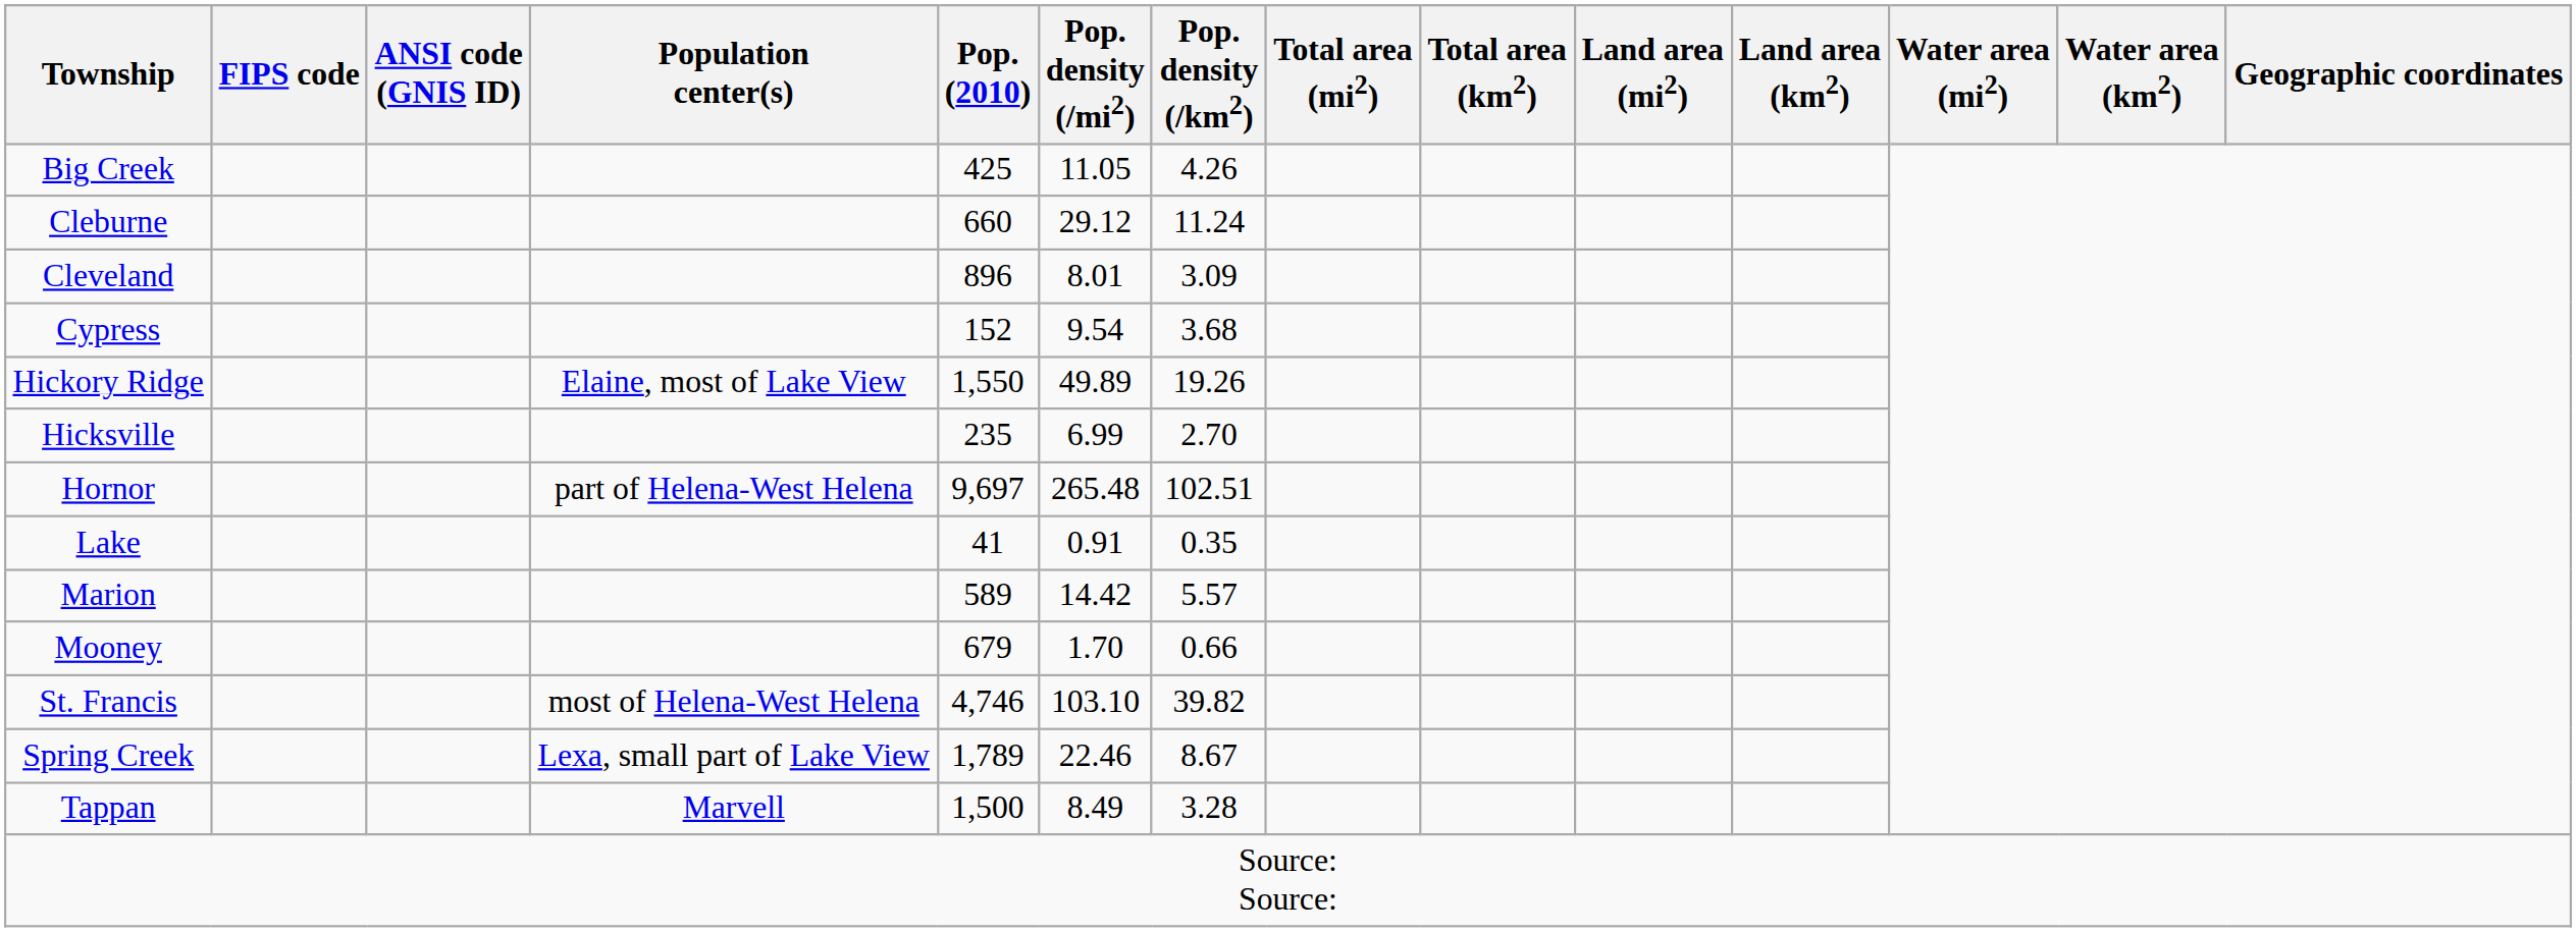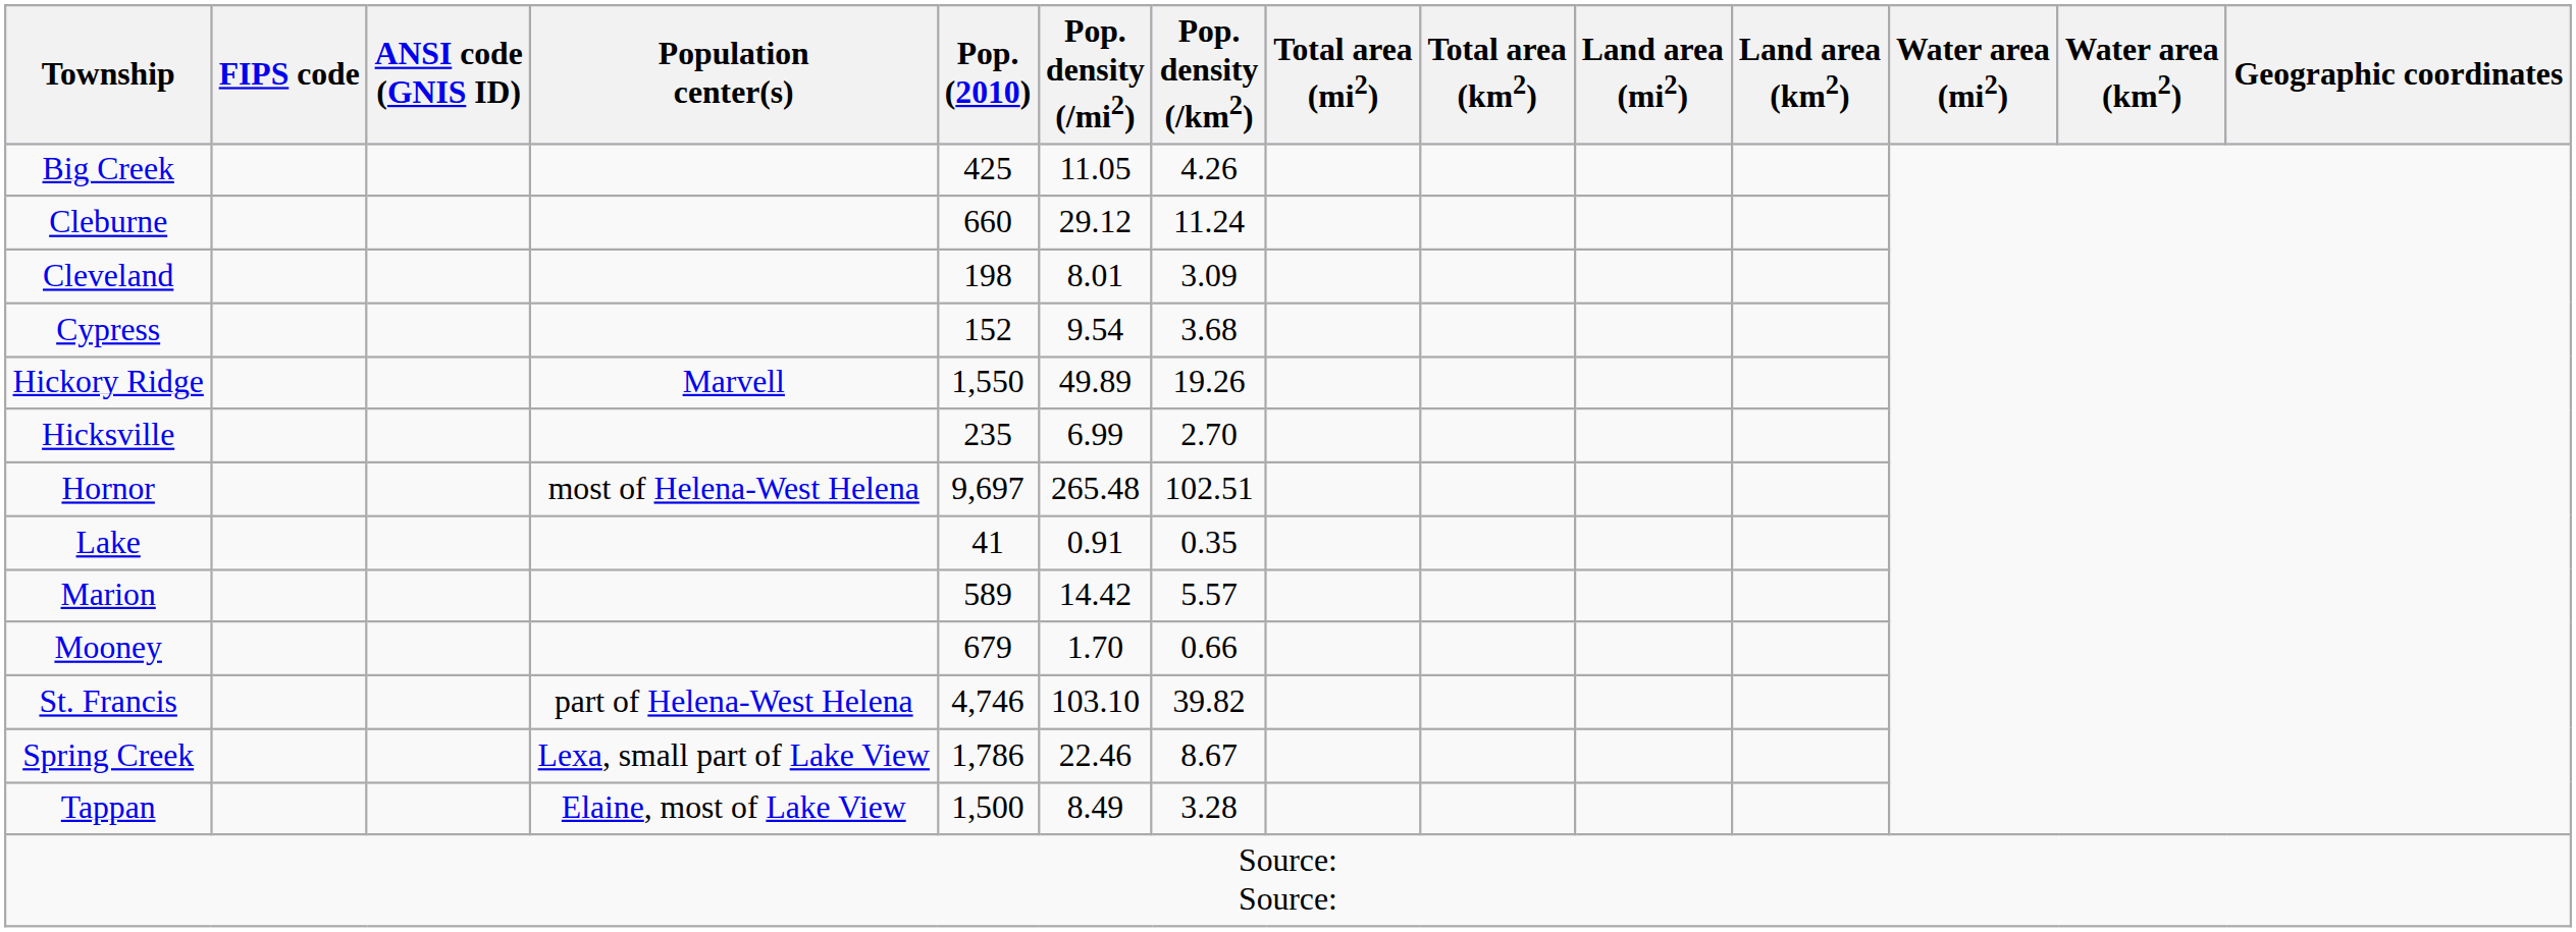Cleveland | Pop. (2010): 896 -> 198
Hickory Ridge | Population center(s): Elaine, most of Lake View -> Marvell
Hornor | Population center(s): part of Helena-West Helena -> most of Helena-West Helena
St. Francis | Population center(s): most of Helena-West Helena -> part of Helena-West Helena
Spring Creek | Pop. (2010): 1,789 -> 1,786
Tappan | Population center(s): Marvell -> Elaine, most of Lake View
